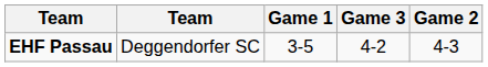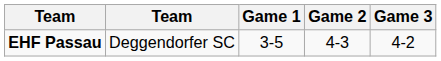columns swapped: Game 2 <-> Game 3
